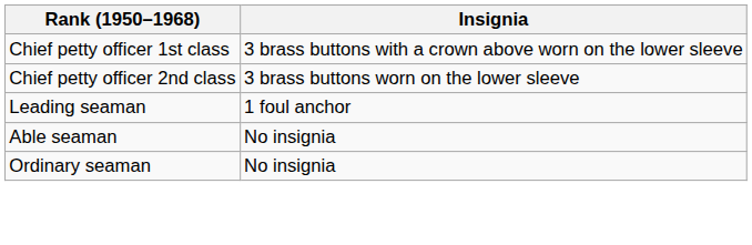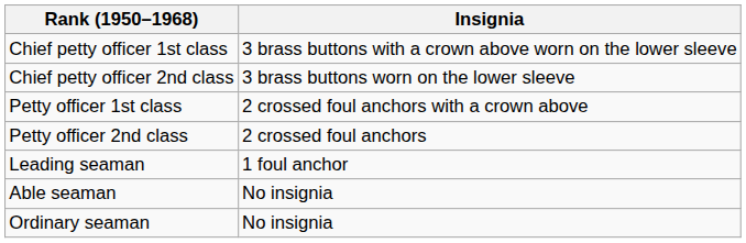+ row: Petty officer 1st class | 2 crossed foul anchors with a crown above
+ row: Petty officer 2nd class | 2 crossed foul anchors
